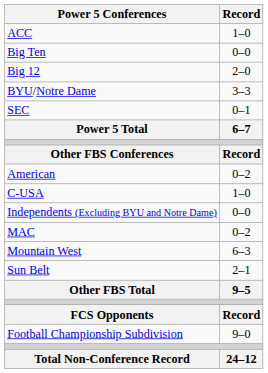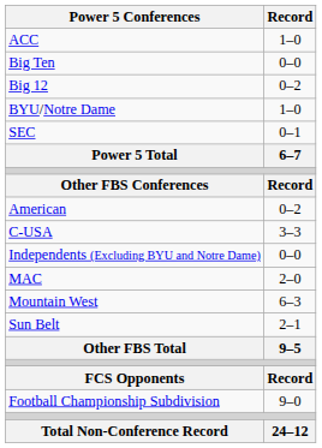Big 12 | Record: 2–0 -> 0–2
BYU/Notre Dame | Record: 3–3 -> 1–0
C-USA | Record: 1–0 -> 3–3
MAC | Record: 0–2 -> 2–0
